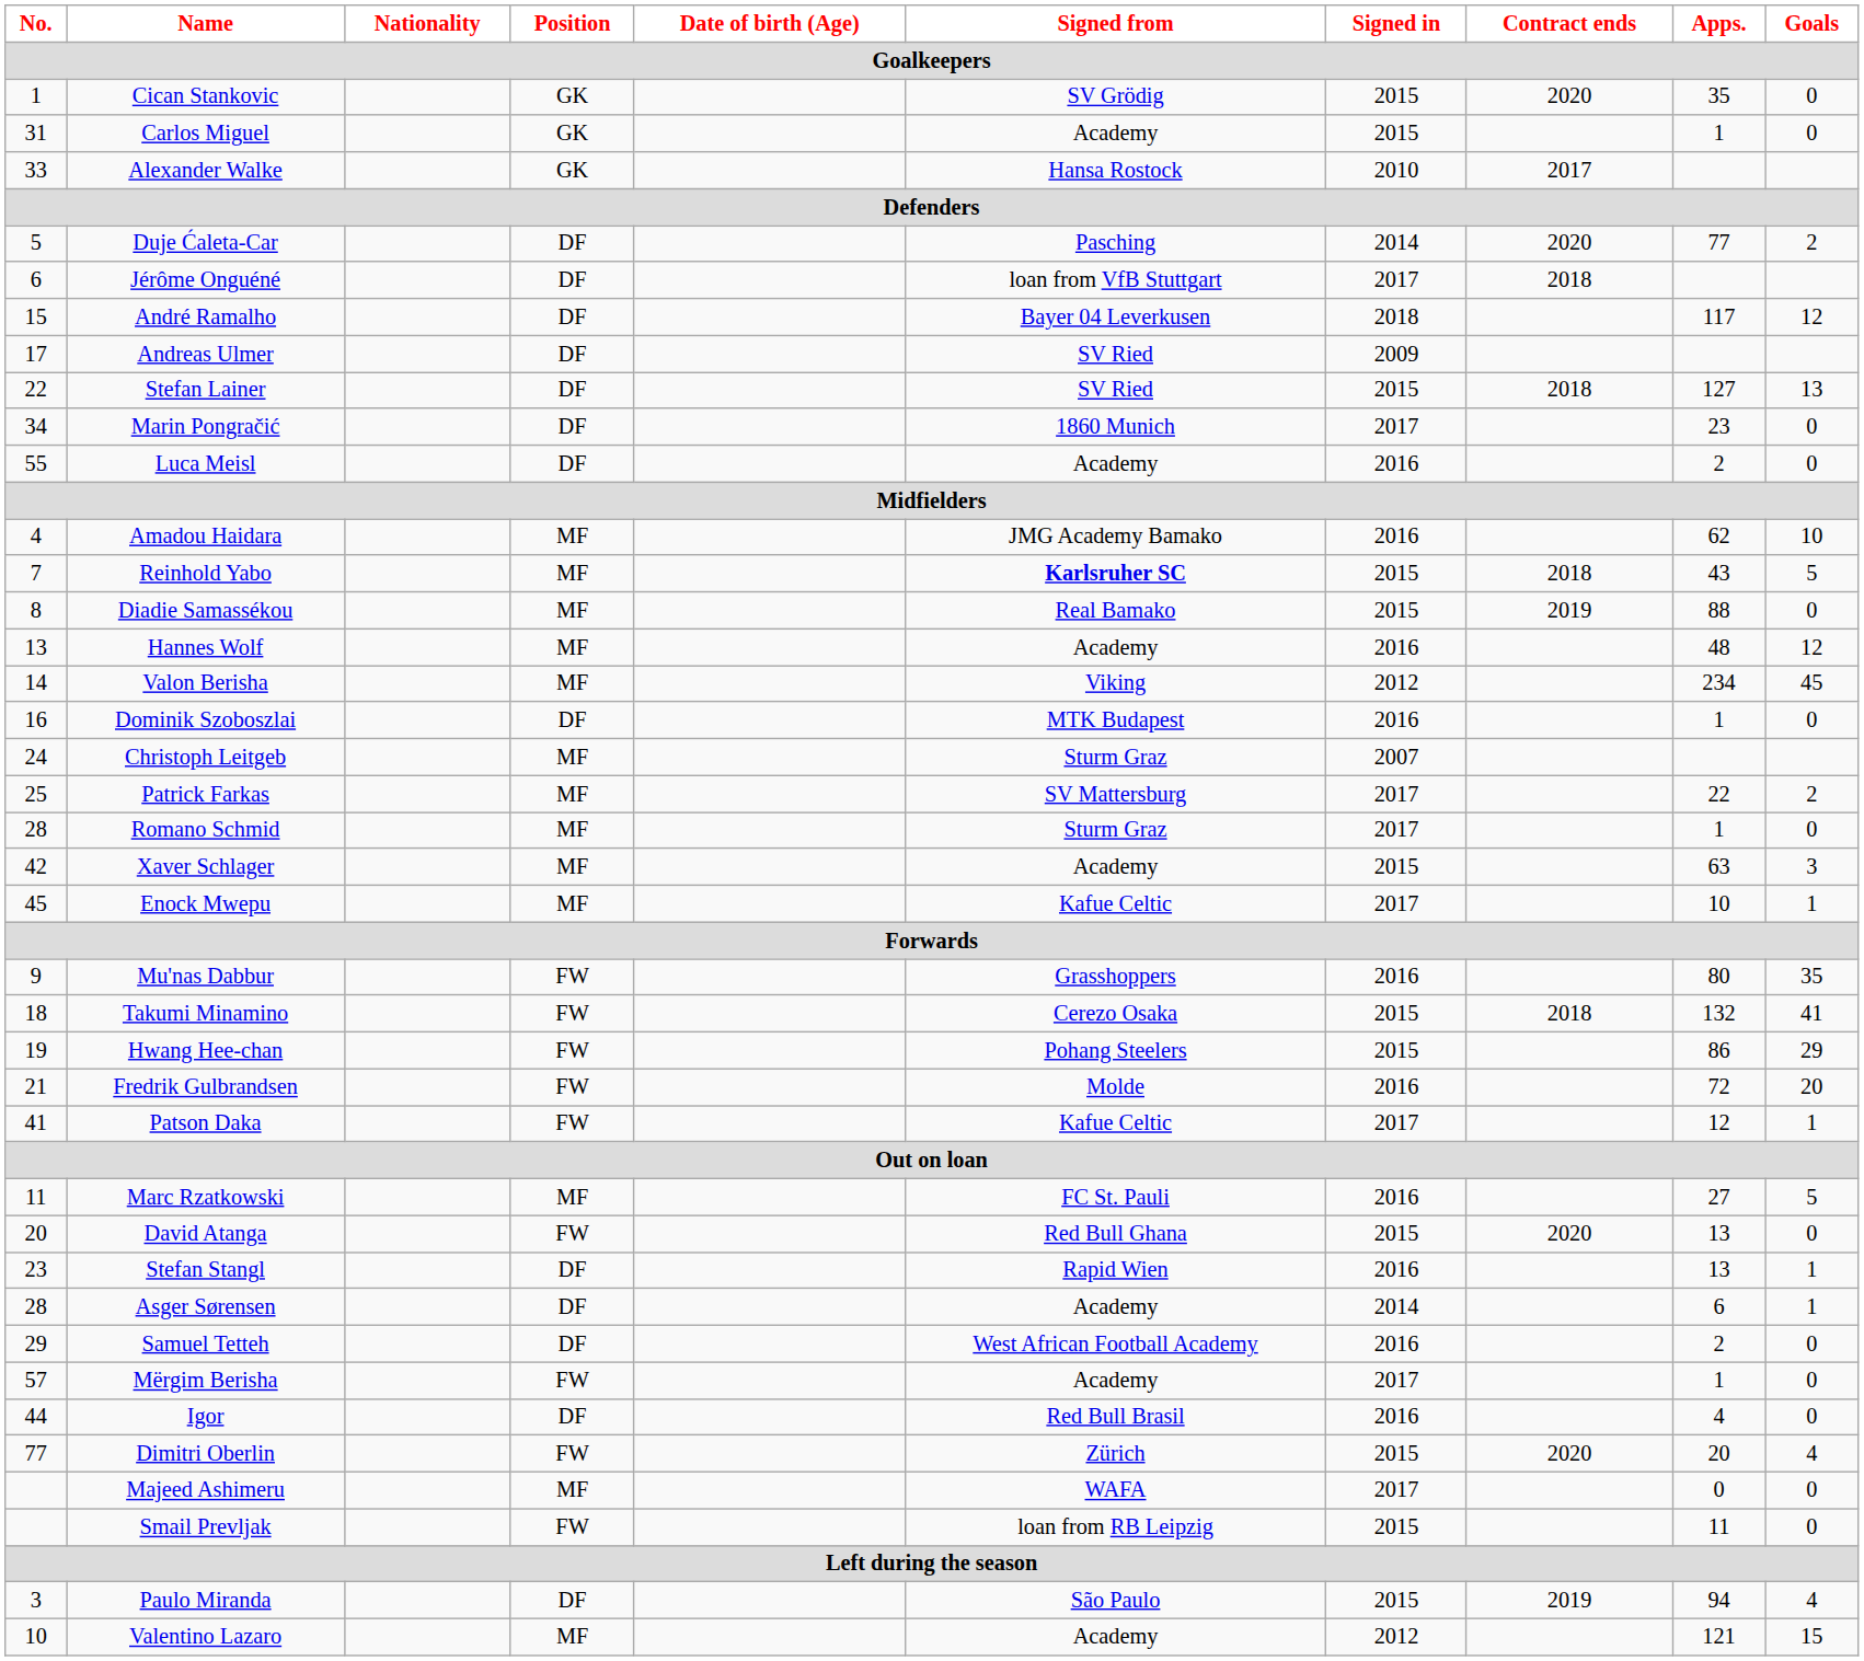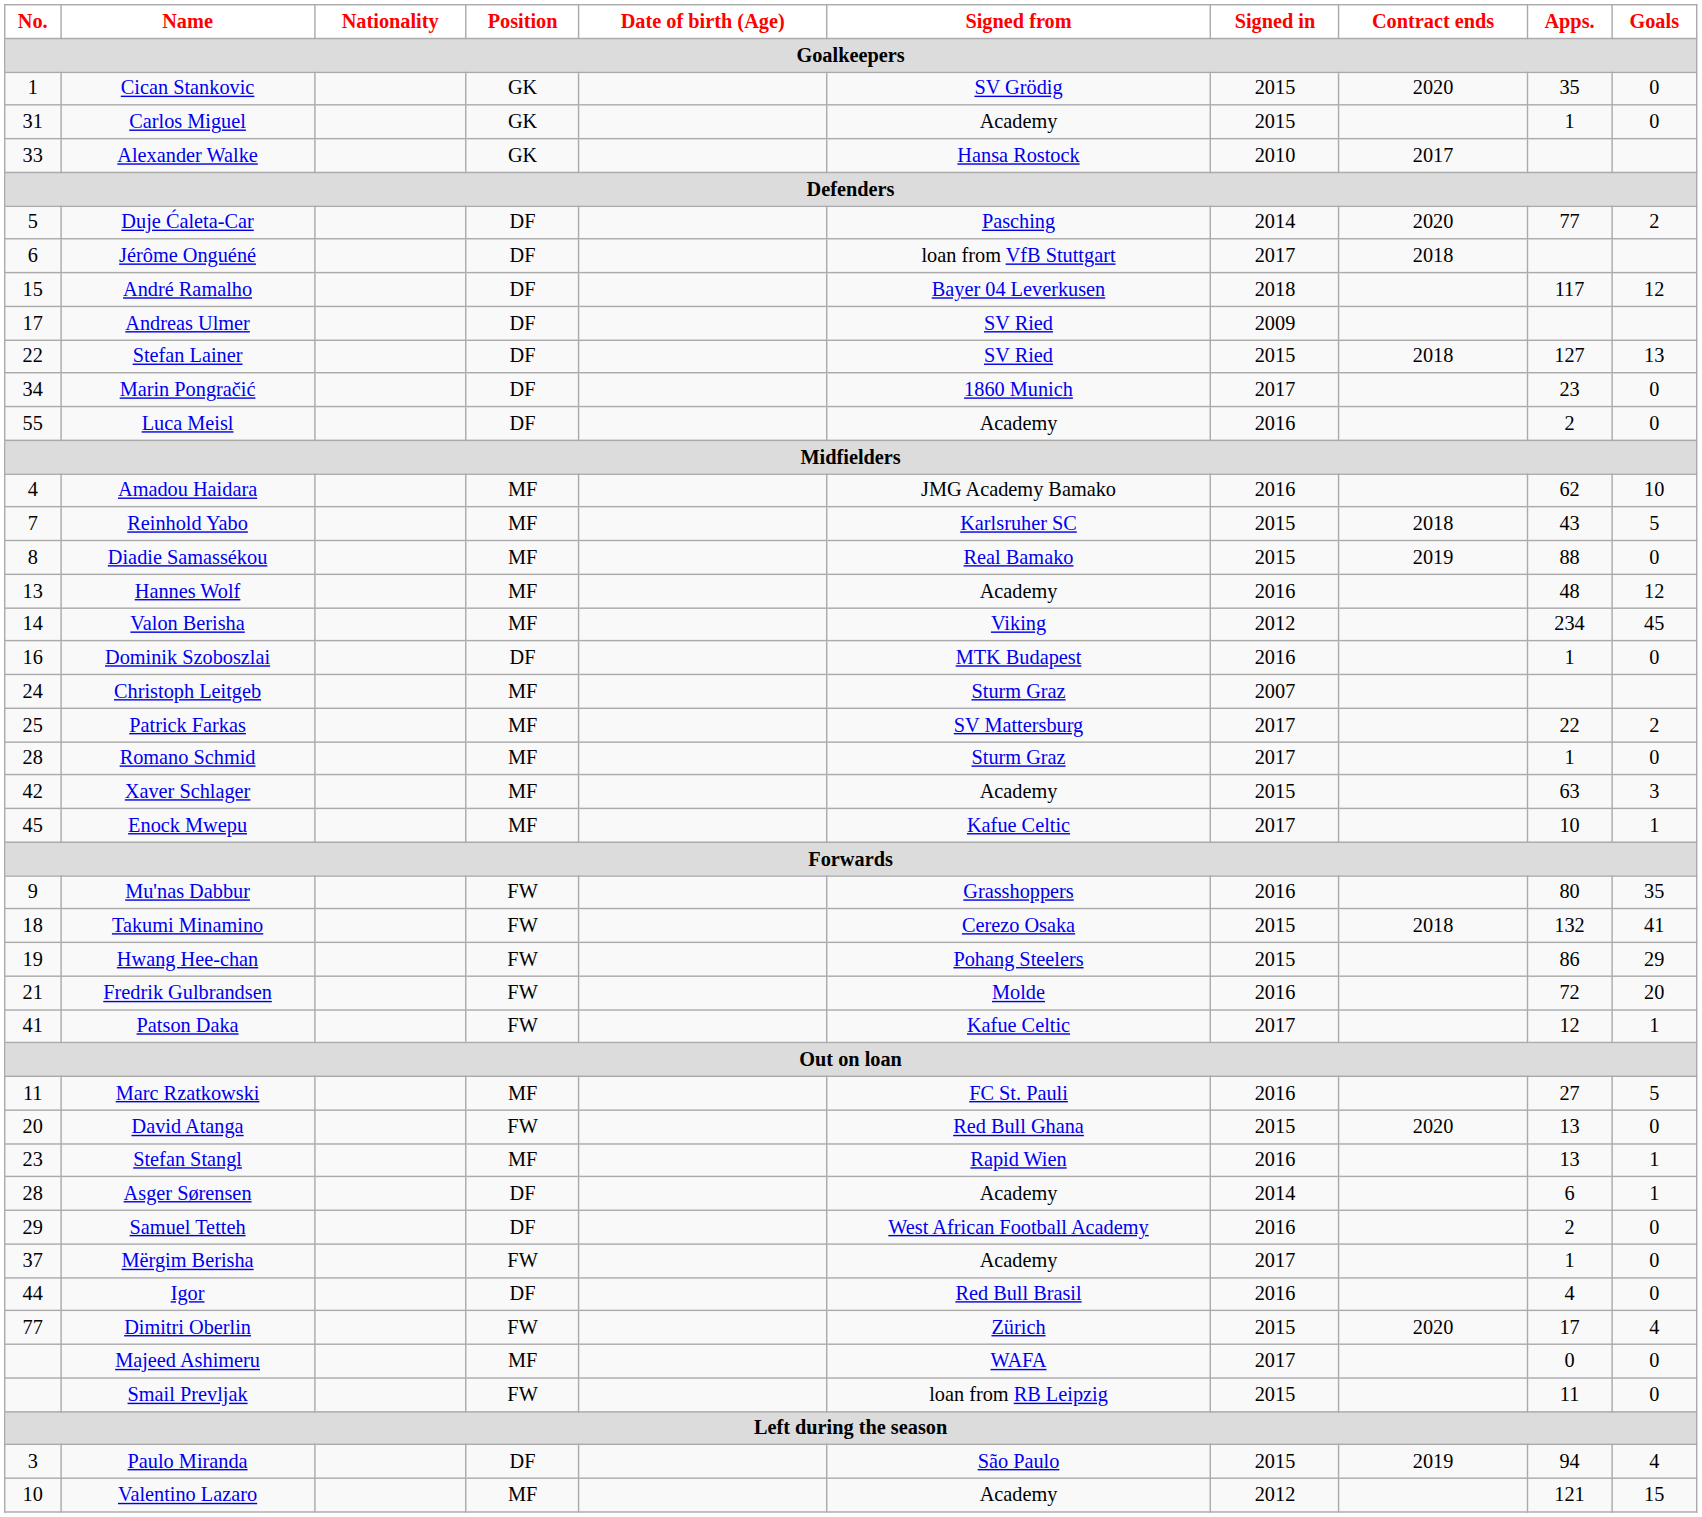Reinhold Yabo | Signed from: bold -> normal
Stefan Stangl | Position: DF -> MF
Mërgim Berisha | No.: 57 -> 37
Dimitri Oberlin | Apps.: 20 -> 17
